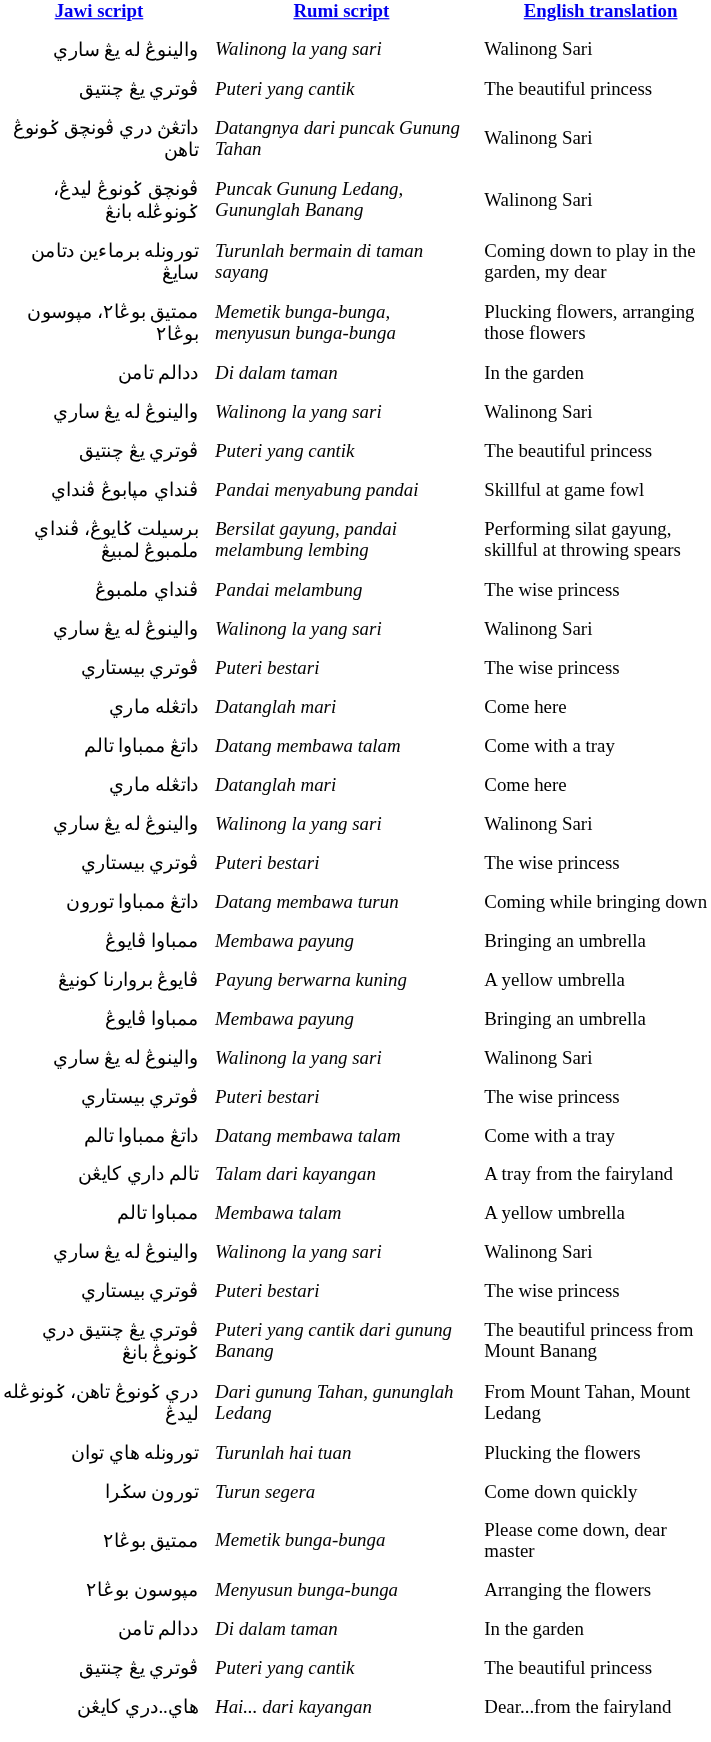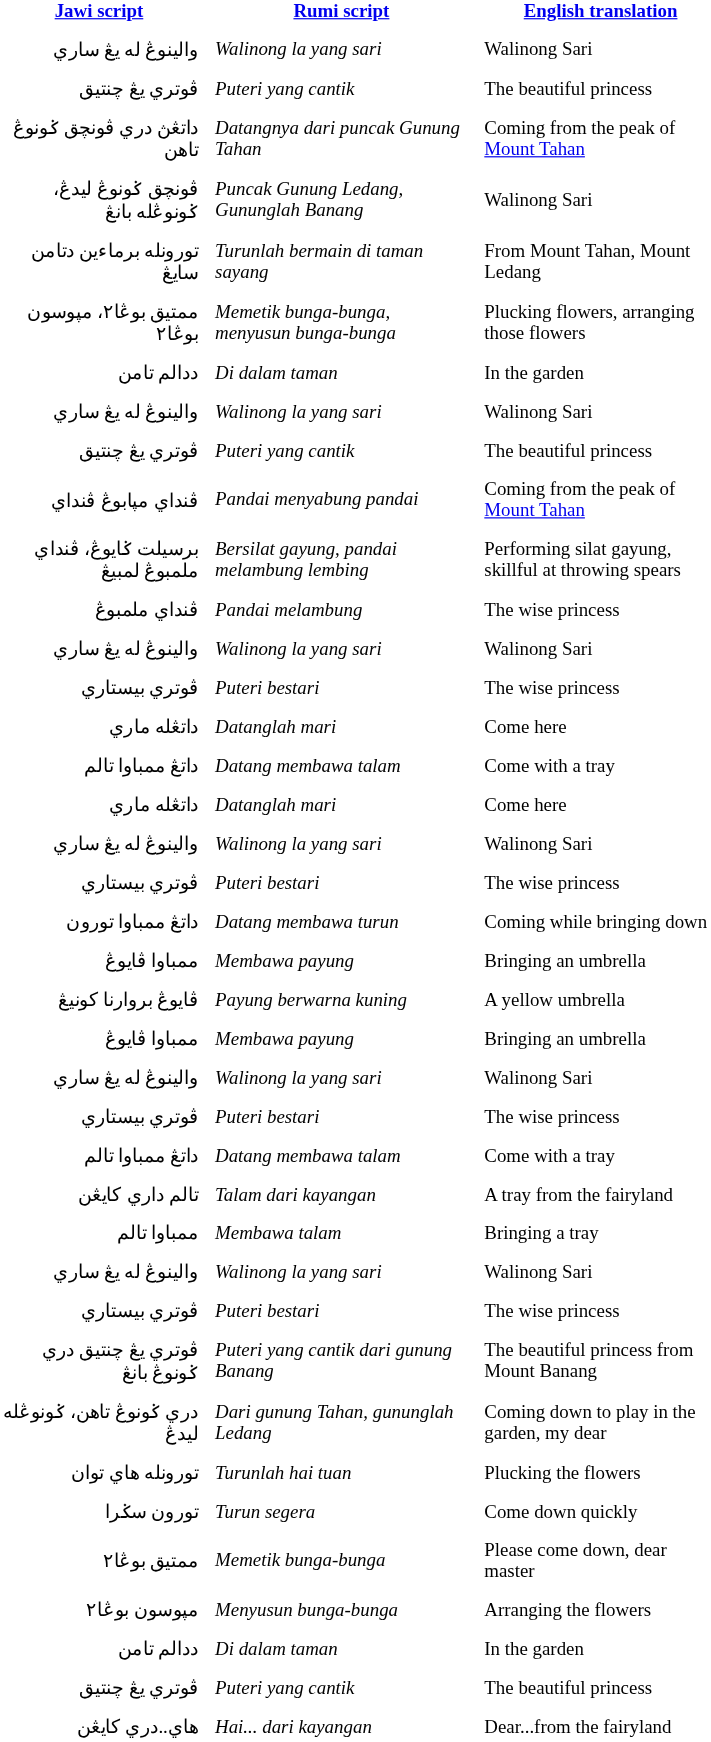داتڠڽ دري ڤونچق ݢونوڠ تاهن | English translation: Walinong Sari -> Coming from the peak of Mount Tahan
تورونله برماءين دتامن سايڠ | English translation: Coming down to play in the garden, my dear -> From Mount Tahan, Mount Ledang
ڤنداي مڽابوڠ ڤنداي | English translation: Skillful at game fowl -> Coming from the peak of Mount Tahan
ممباوا تالم | English translation: A yellow umbrella -> Bringing a tray
دري ݢونوڠ تاهن، ݢونوڠله ليدڠ | English translation: From Mount Tahan, Mount Ledang -> Coming down to play in the garden, my dear
